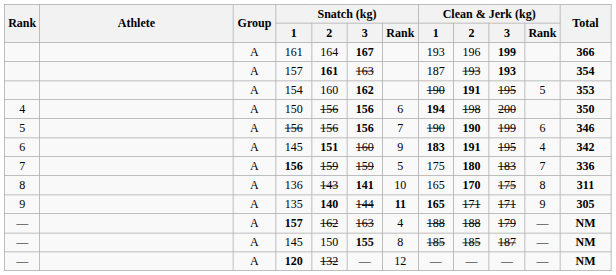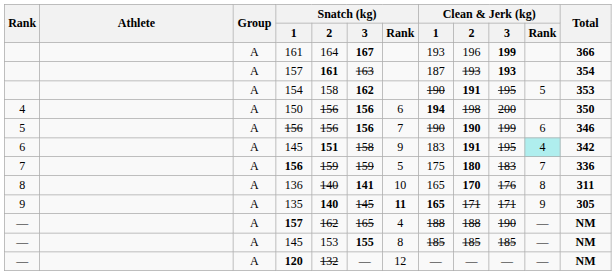154 | Snatch (kg) / 2: 160 -> 158
6 / 145 | Snatch (kg) / 3: 160 -> 158
6 / 145 | Clean & Jerk (kg) / 1: bold -> normal
6 / 145 | Clean & Jerk (kg) / Rank: no background -> paleturquoise background
136 | Snatch (kg) / 2: 143 -> 140
136 | Clean & Jerk (kg) / 3: 175 -> 176
135 | Snatch (kg) / 3: 144 -> 145
— / 157 | Snatch (kg) / 3: 163 -> 165
— / 157 | Clean & Jerk (kg) / 3: 179 -> 190
— / 145 | Snatch (kg) / 2: 150 -> 153
— / 145 | Clean & Jerk (kg) / 3: 187 -> 185
